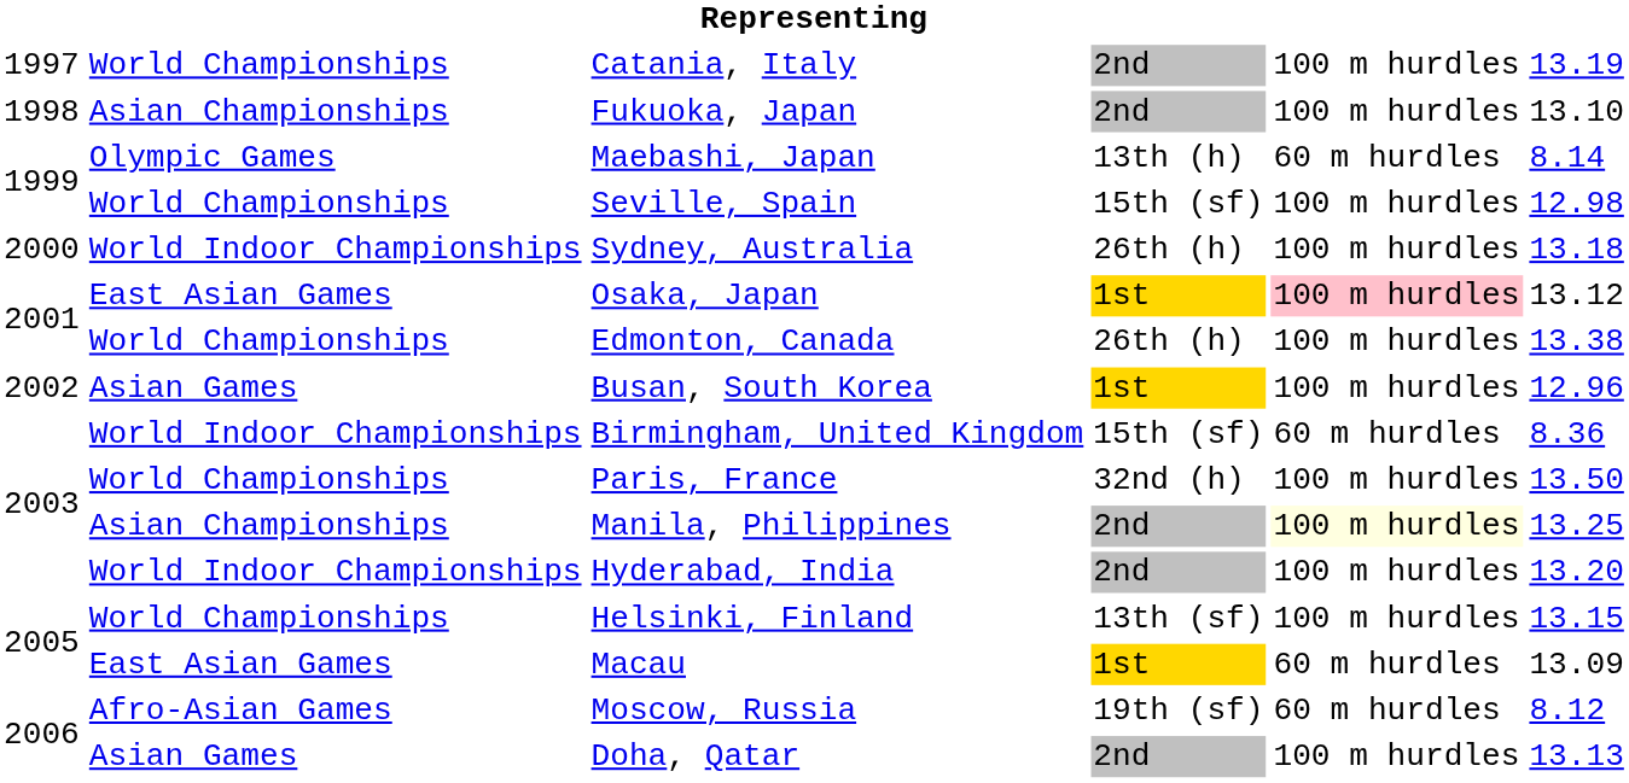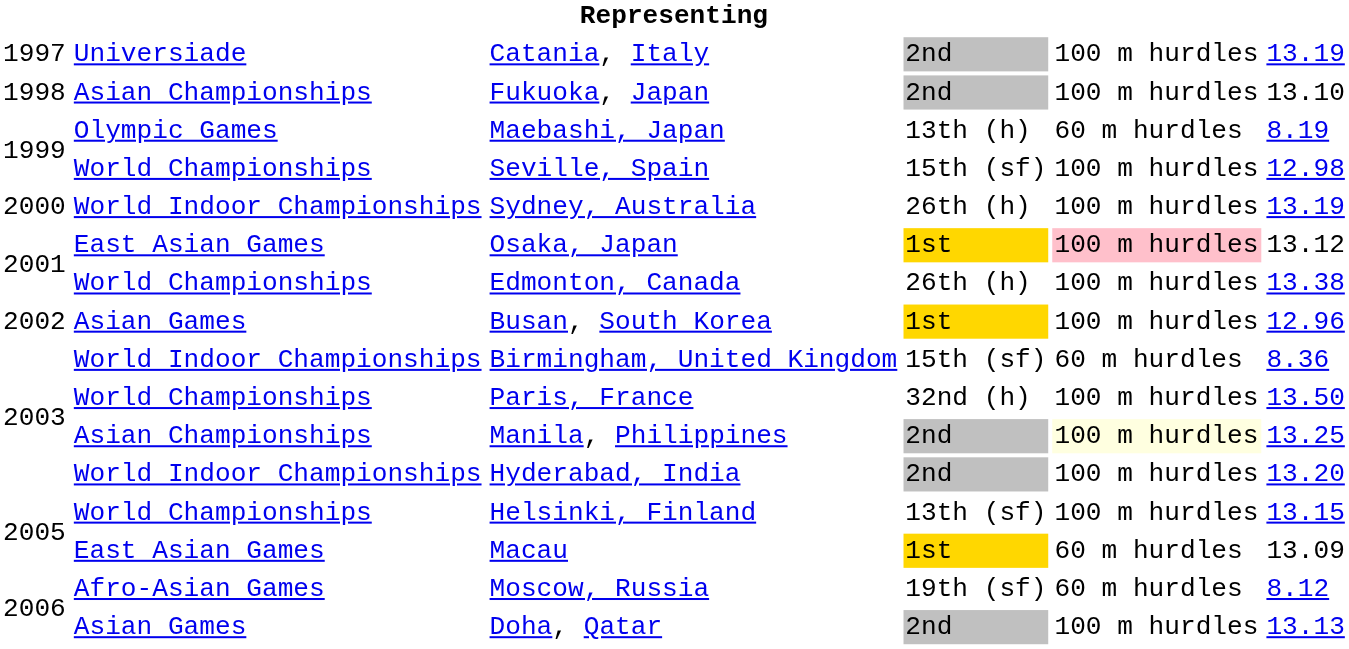Catania, Italy | column 2: World Championships -> Universiade
Maebashi, Japan | column 6: 8.14 -> 8.19
Sydney, Australia | column 6: 13.18 -> 13.19
